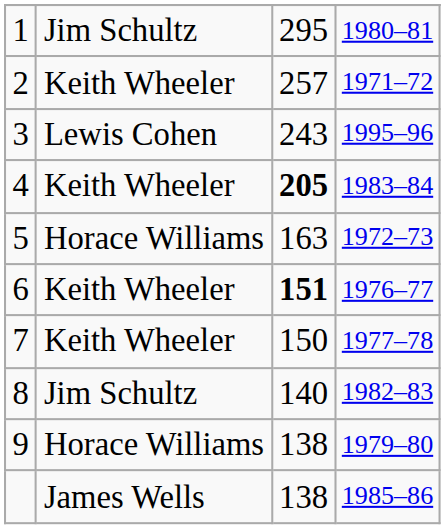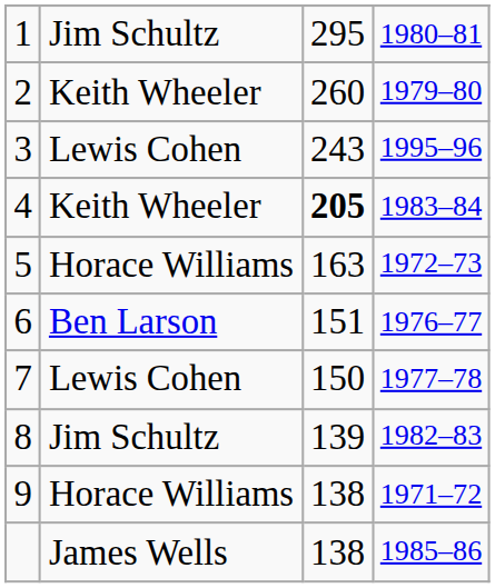2 | column 3: 257 -> 260
2 | column 4: 1971–72 -> 1979–80
6 | column 2: Keith Wheeler -> Ben Larson
6 | column 3: bold -> normal
7 | column 2: Keith Wheeler -> Lewis Cohen
8 | column 3: 140 -> 139
9 | column 4: 1979–80 -> 1971–72
